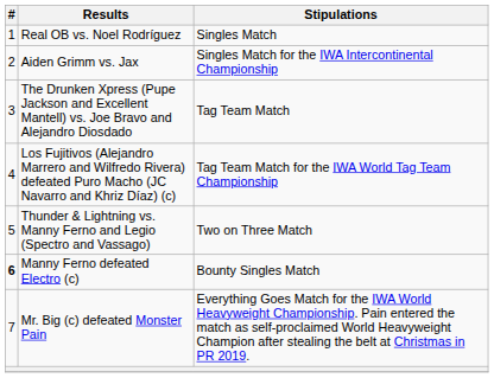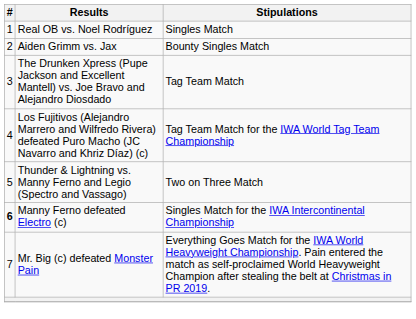Aiden Grimm vs. Jax | Stipulations: Singles Match for the IWA Intercontinental Championship -> Bounty Singles Match
Manny Ferno defeated Electro (c) | Stipulations: Bounty Singles Match -> Singles Match for the IWA Intercontinental Championship
